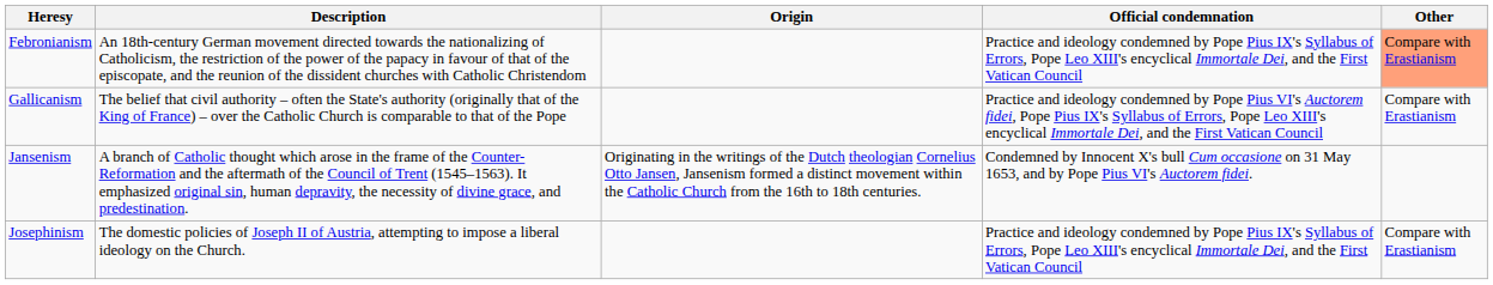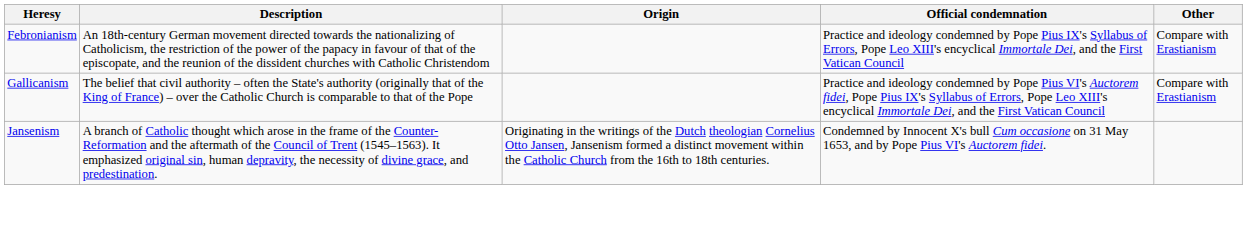Febronianism | Other: lightsalmon background -> no background
- row: Josephinism | The domestic policies of Joseph II of Austria, attempting to impose a liberal ideology on the Church. | Practice and ideology condemned by Pope Pius IX's Syllabus of Errors, Pope Leo XIII's encyclical Immortale Dei, and the First Vatican Council | Compare with Erastianism
